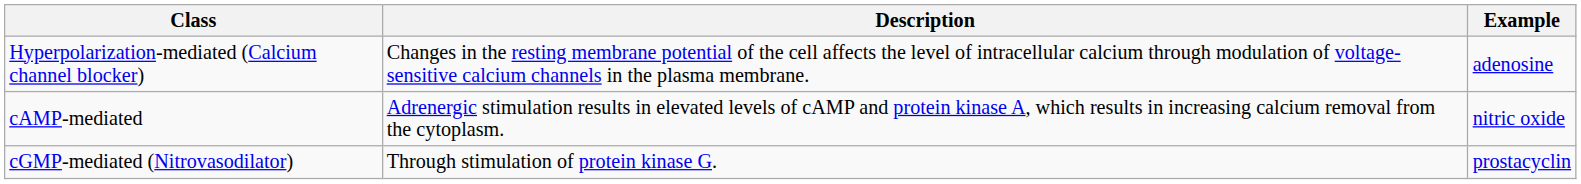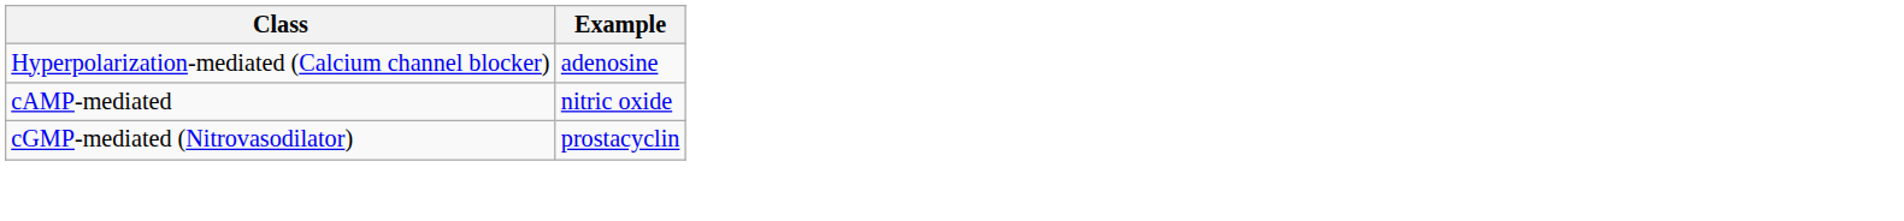- column: Description | Changes in the resting membrane potential of the cell affects the level of intracellular calcium through modulation of voltage-sensitive calcium channels in the plasma membrane. | Adrenergic stimulation results in elevated levels of cAMP and protein kinase A, which results in increasing calcium removal from the cytoplasm. | Through stimulation of protein kinase G.
